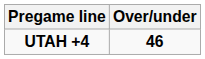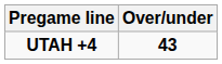UTAH +4 | Over/under: 46 -> 43
